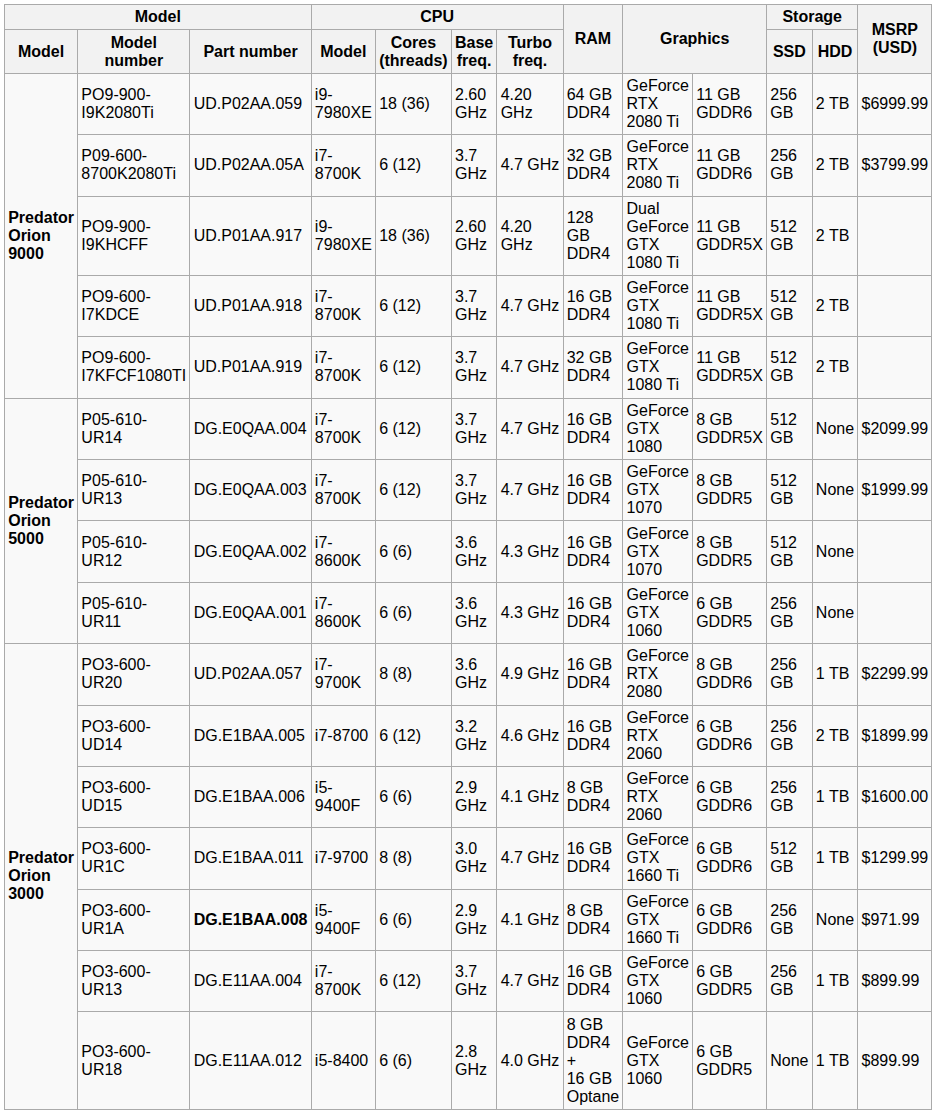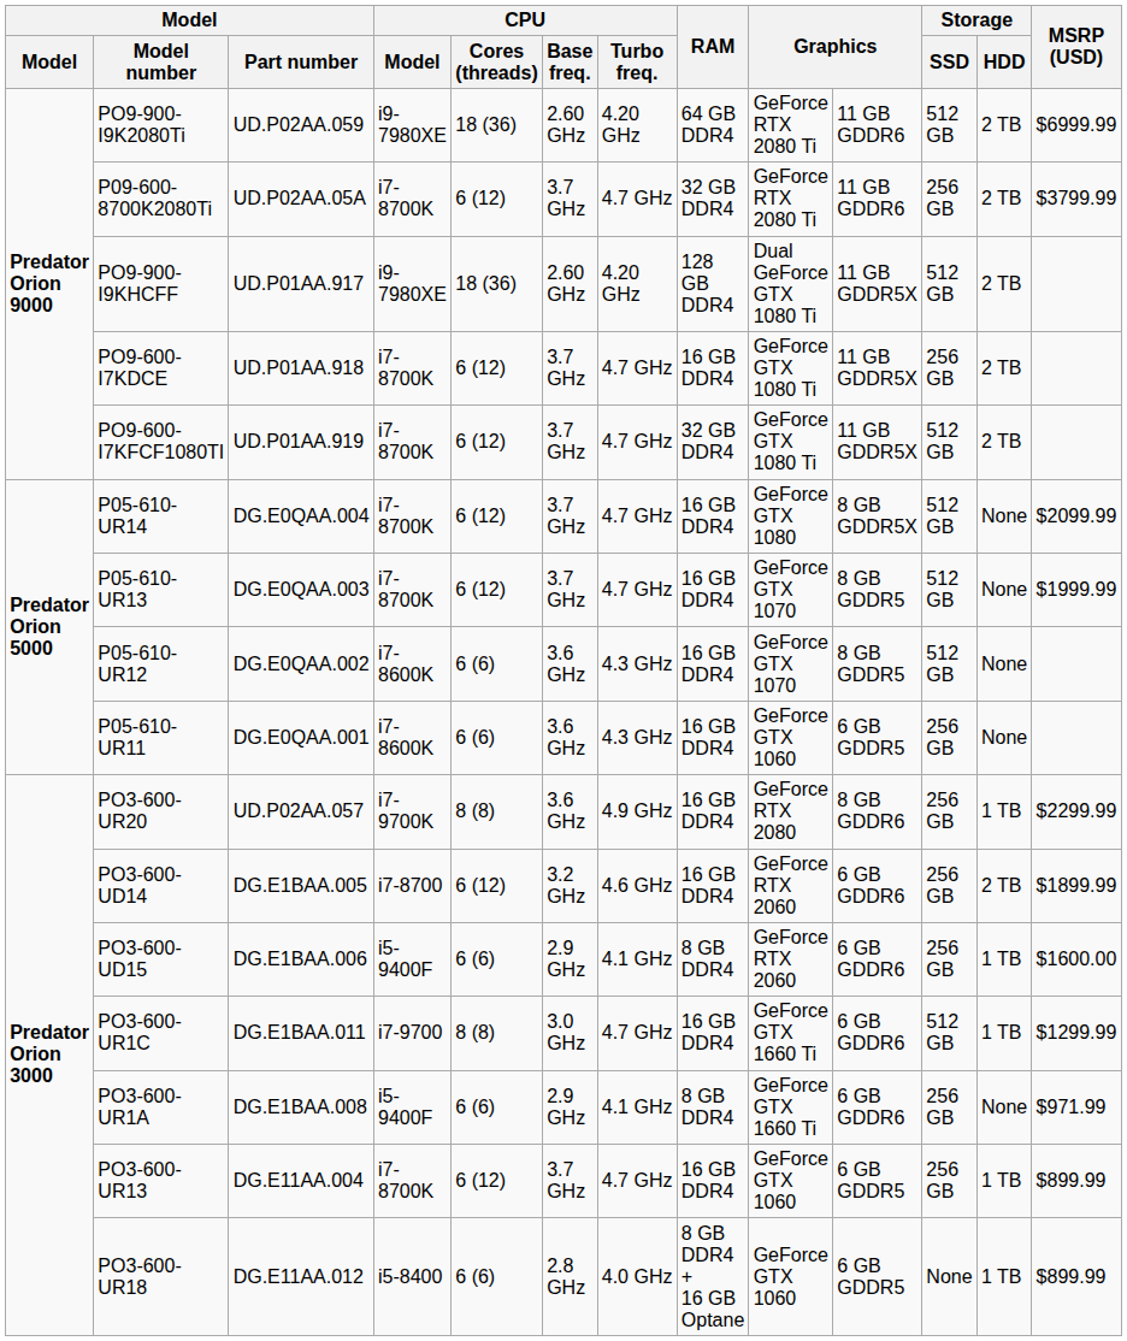PO9-900-I9K2080Ti | Storage / SSD: 256 GB -> 512 GB
PO9-600-I7KDCE | Storage / SSD: 512 GB -> 256 GB
PO3-600-UR1A | Model / Part number: bold -> normal
